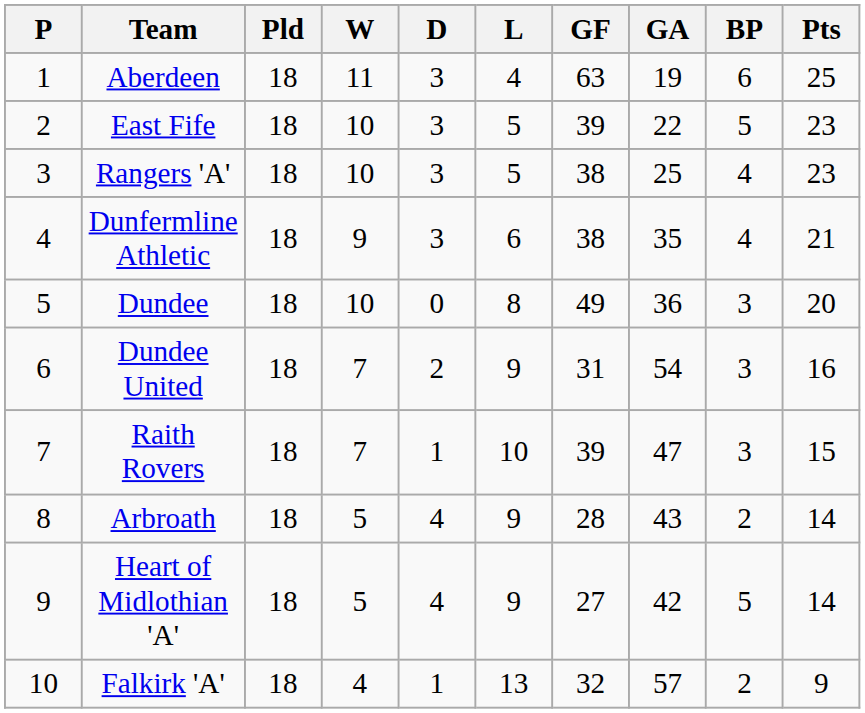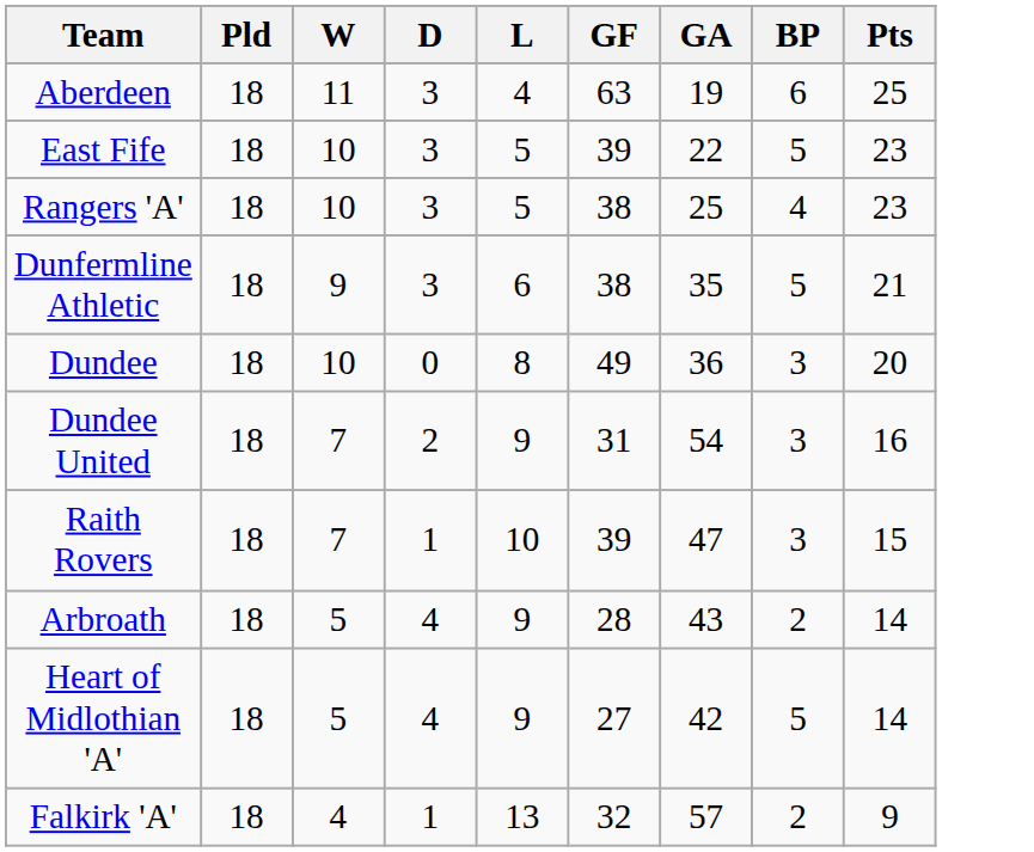- column: P | 1 | 2 | 3 | 4 | 5 | 6 | 7 | 8 | 9 | 10
Dunfermline Athletic | BP: 4 -> 5
